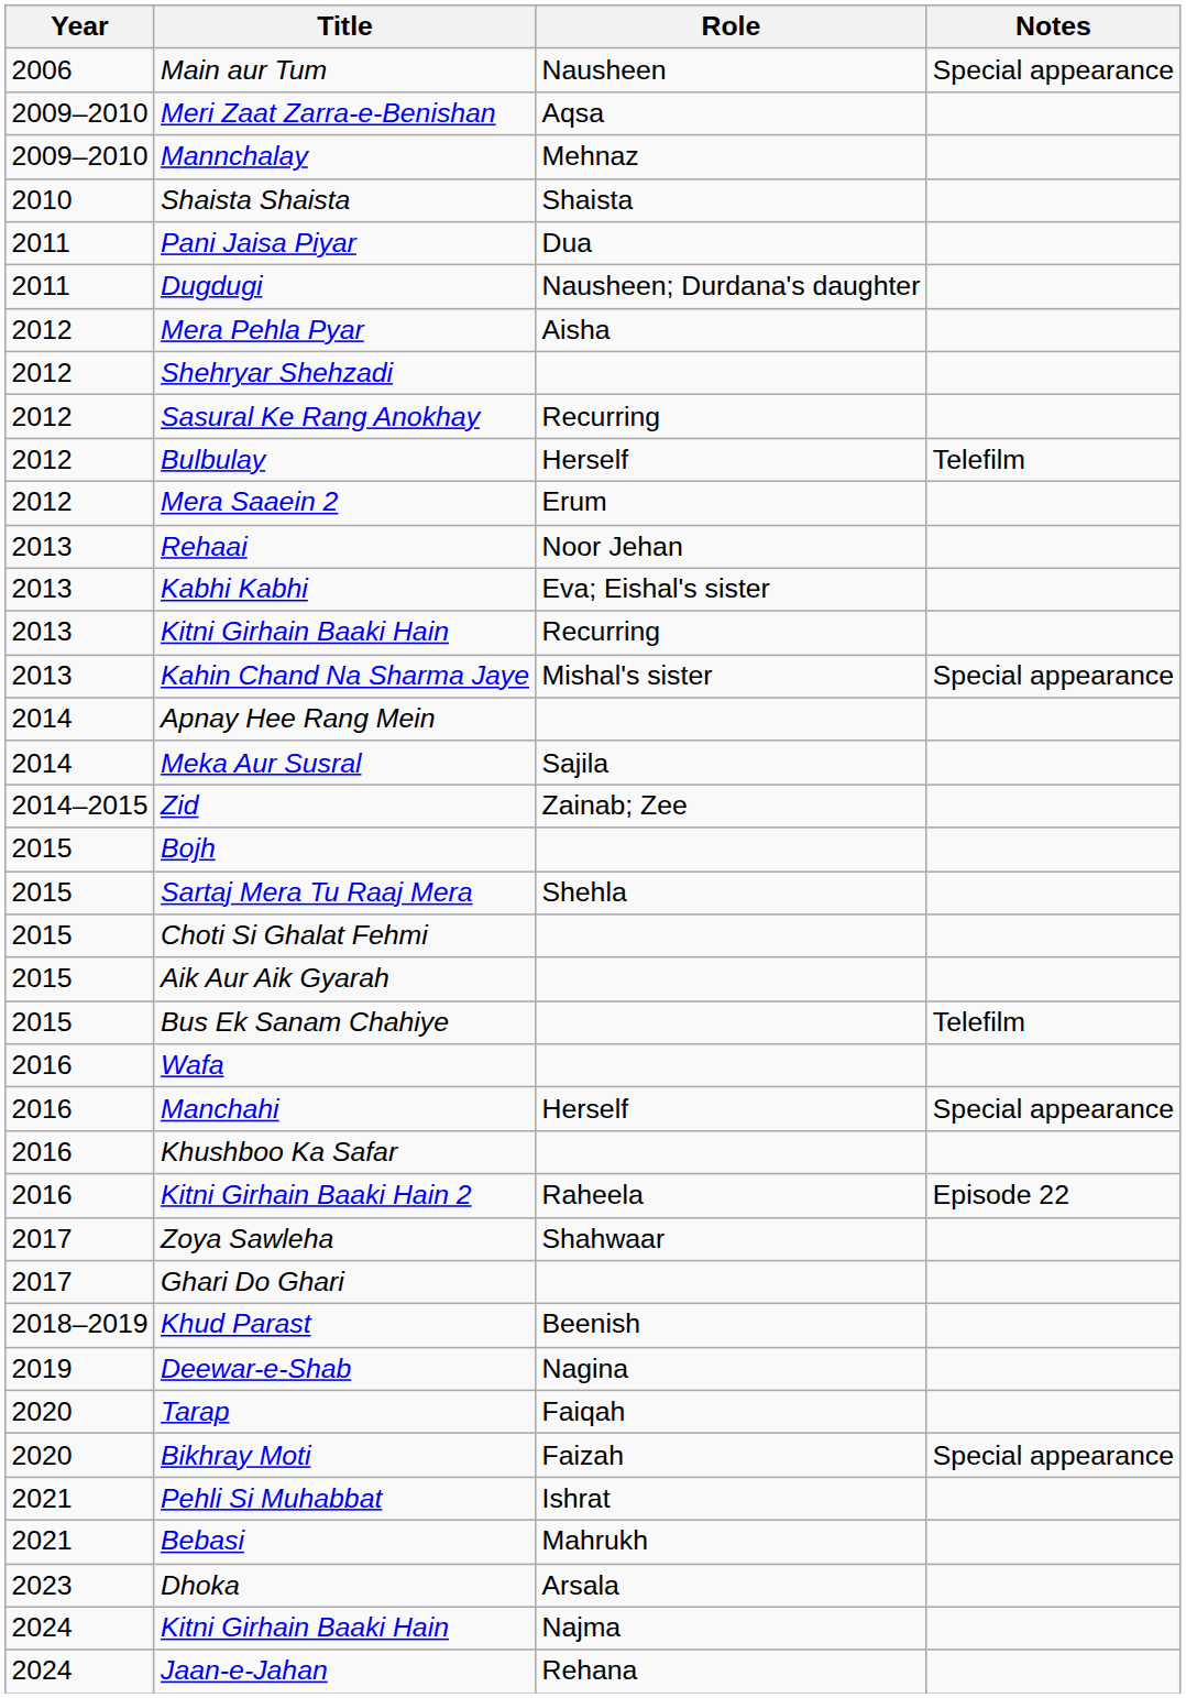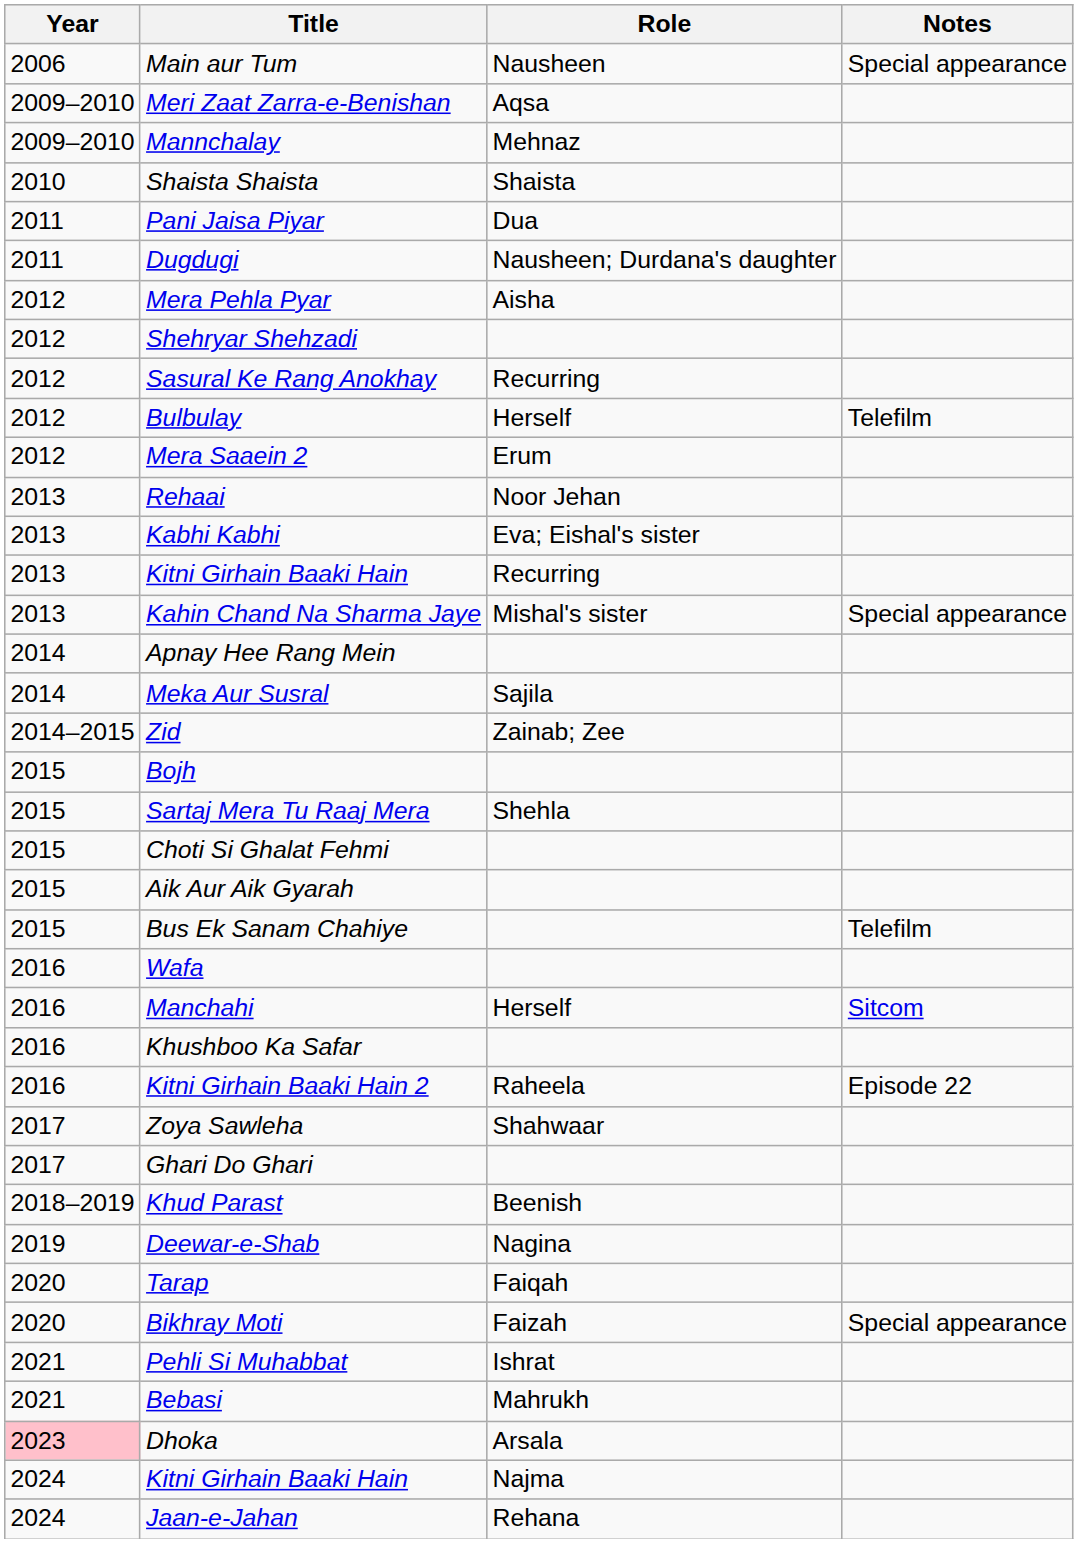Manchahi | Notes: Special appearance -> Sitcom
Dhoka | Year: no background -> pink background
